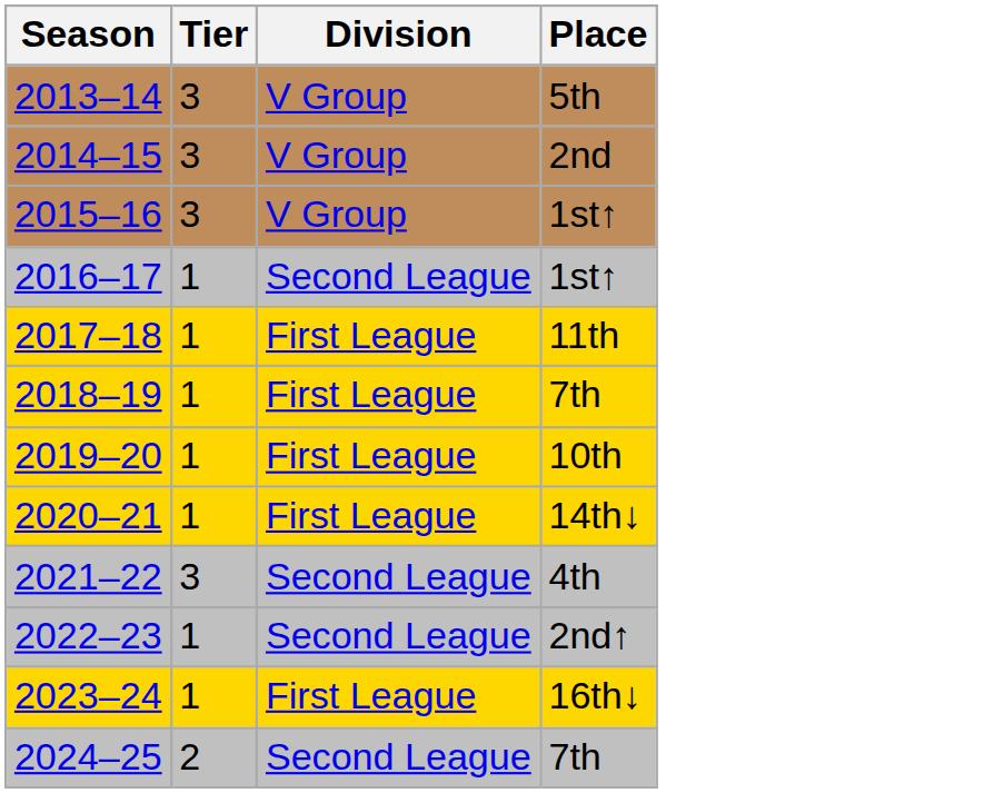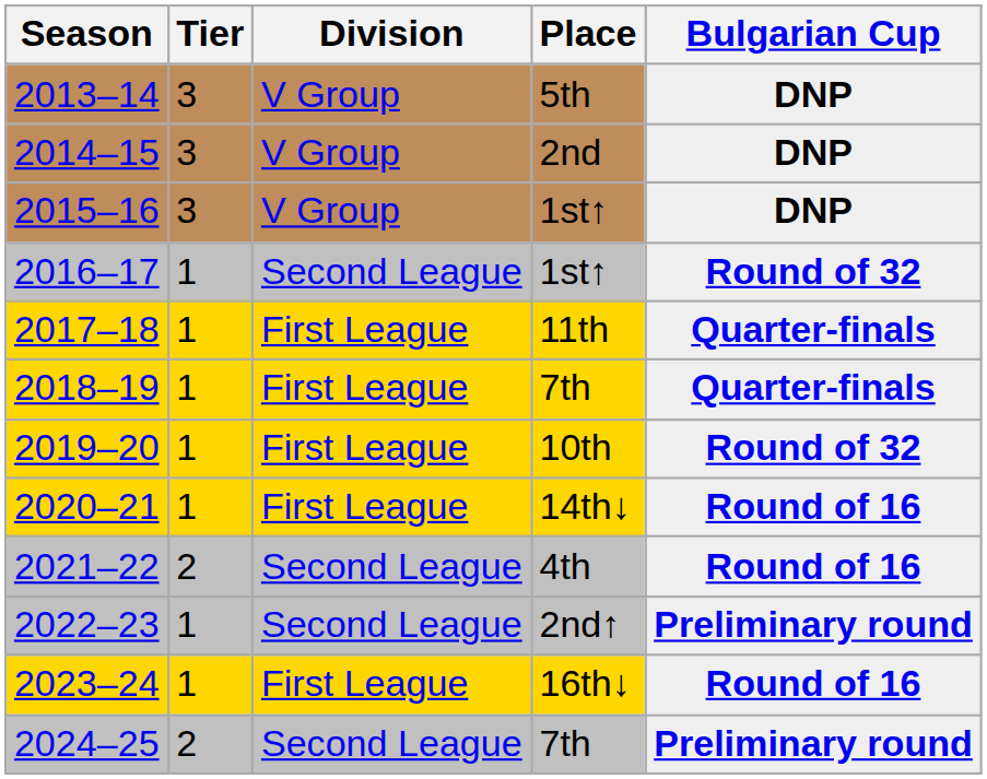+ column: Bulgarian Cup | DNP | DNP | DNP | Round of 32 | Quarter-finals | Quarter-finals | Round of 32 | Round of 16 | Round of 16 | Preliminary round | Round of 16 | Preliminary round
2021–22 | Tier: 3 -> 2
